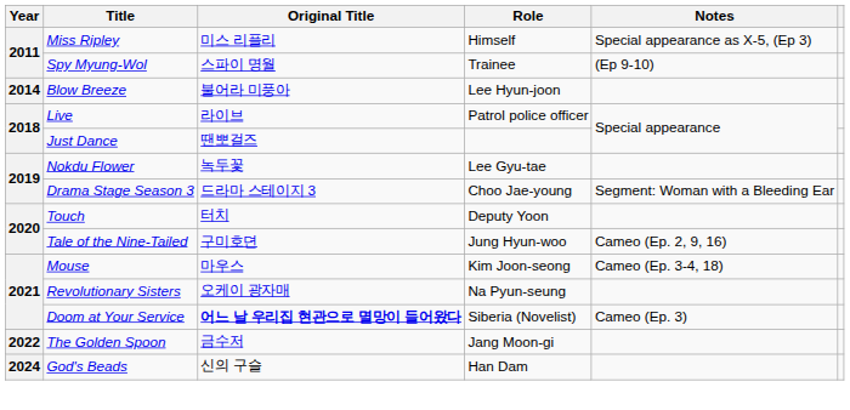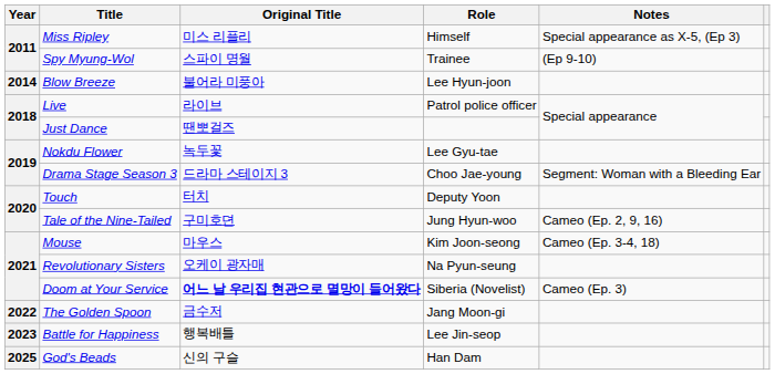+ row: 2023 | Battle for Happiness | 행복배틀 | Lee Jin-seop
God's Beads | Year: 2024 -> 2025
